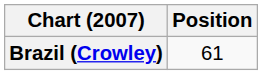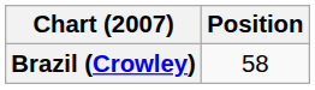Brazil (Crowley) | Position: 61 -> 58
